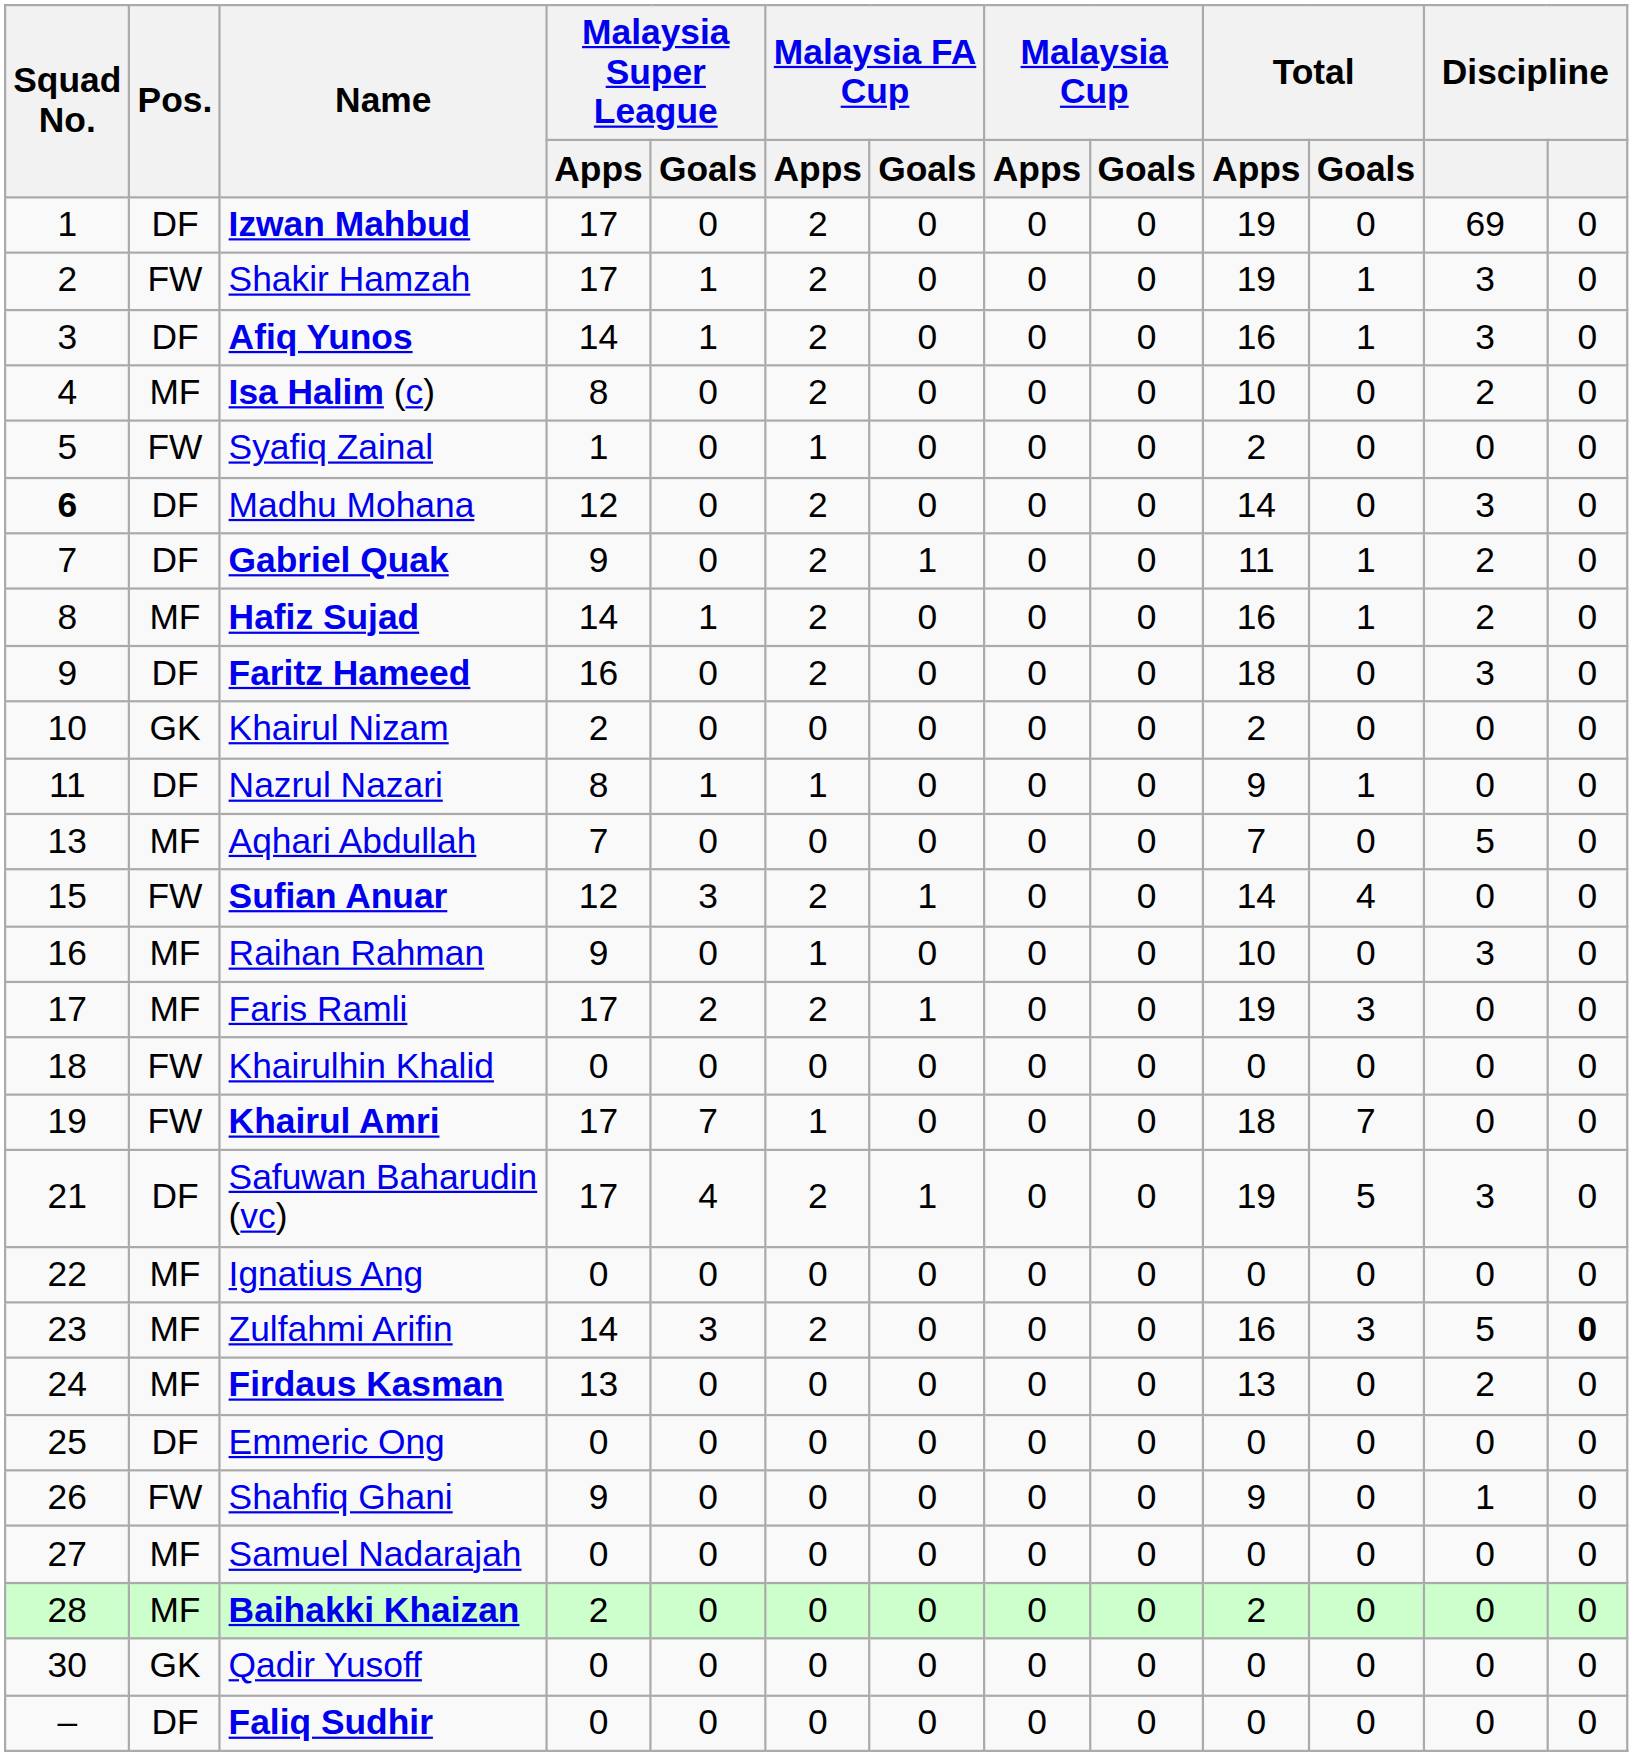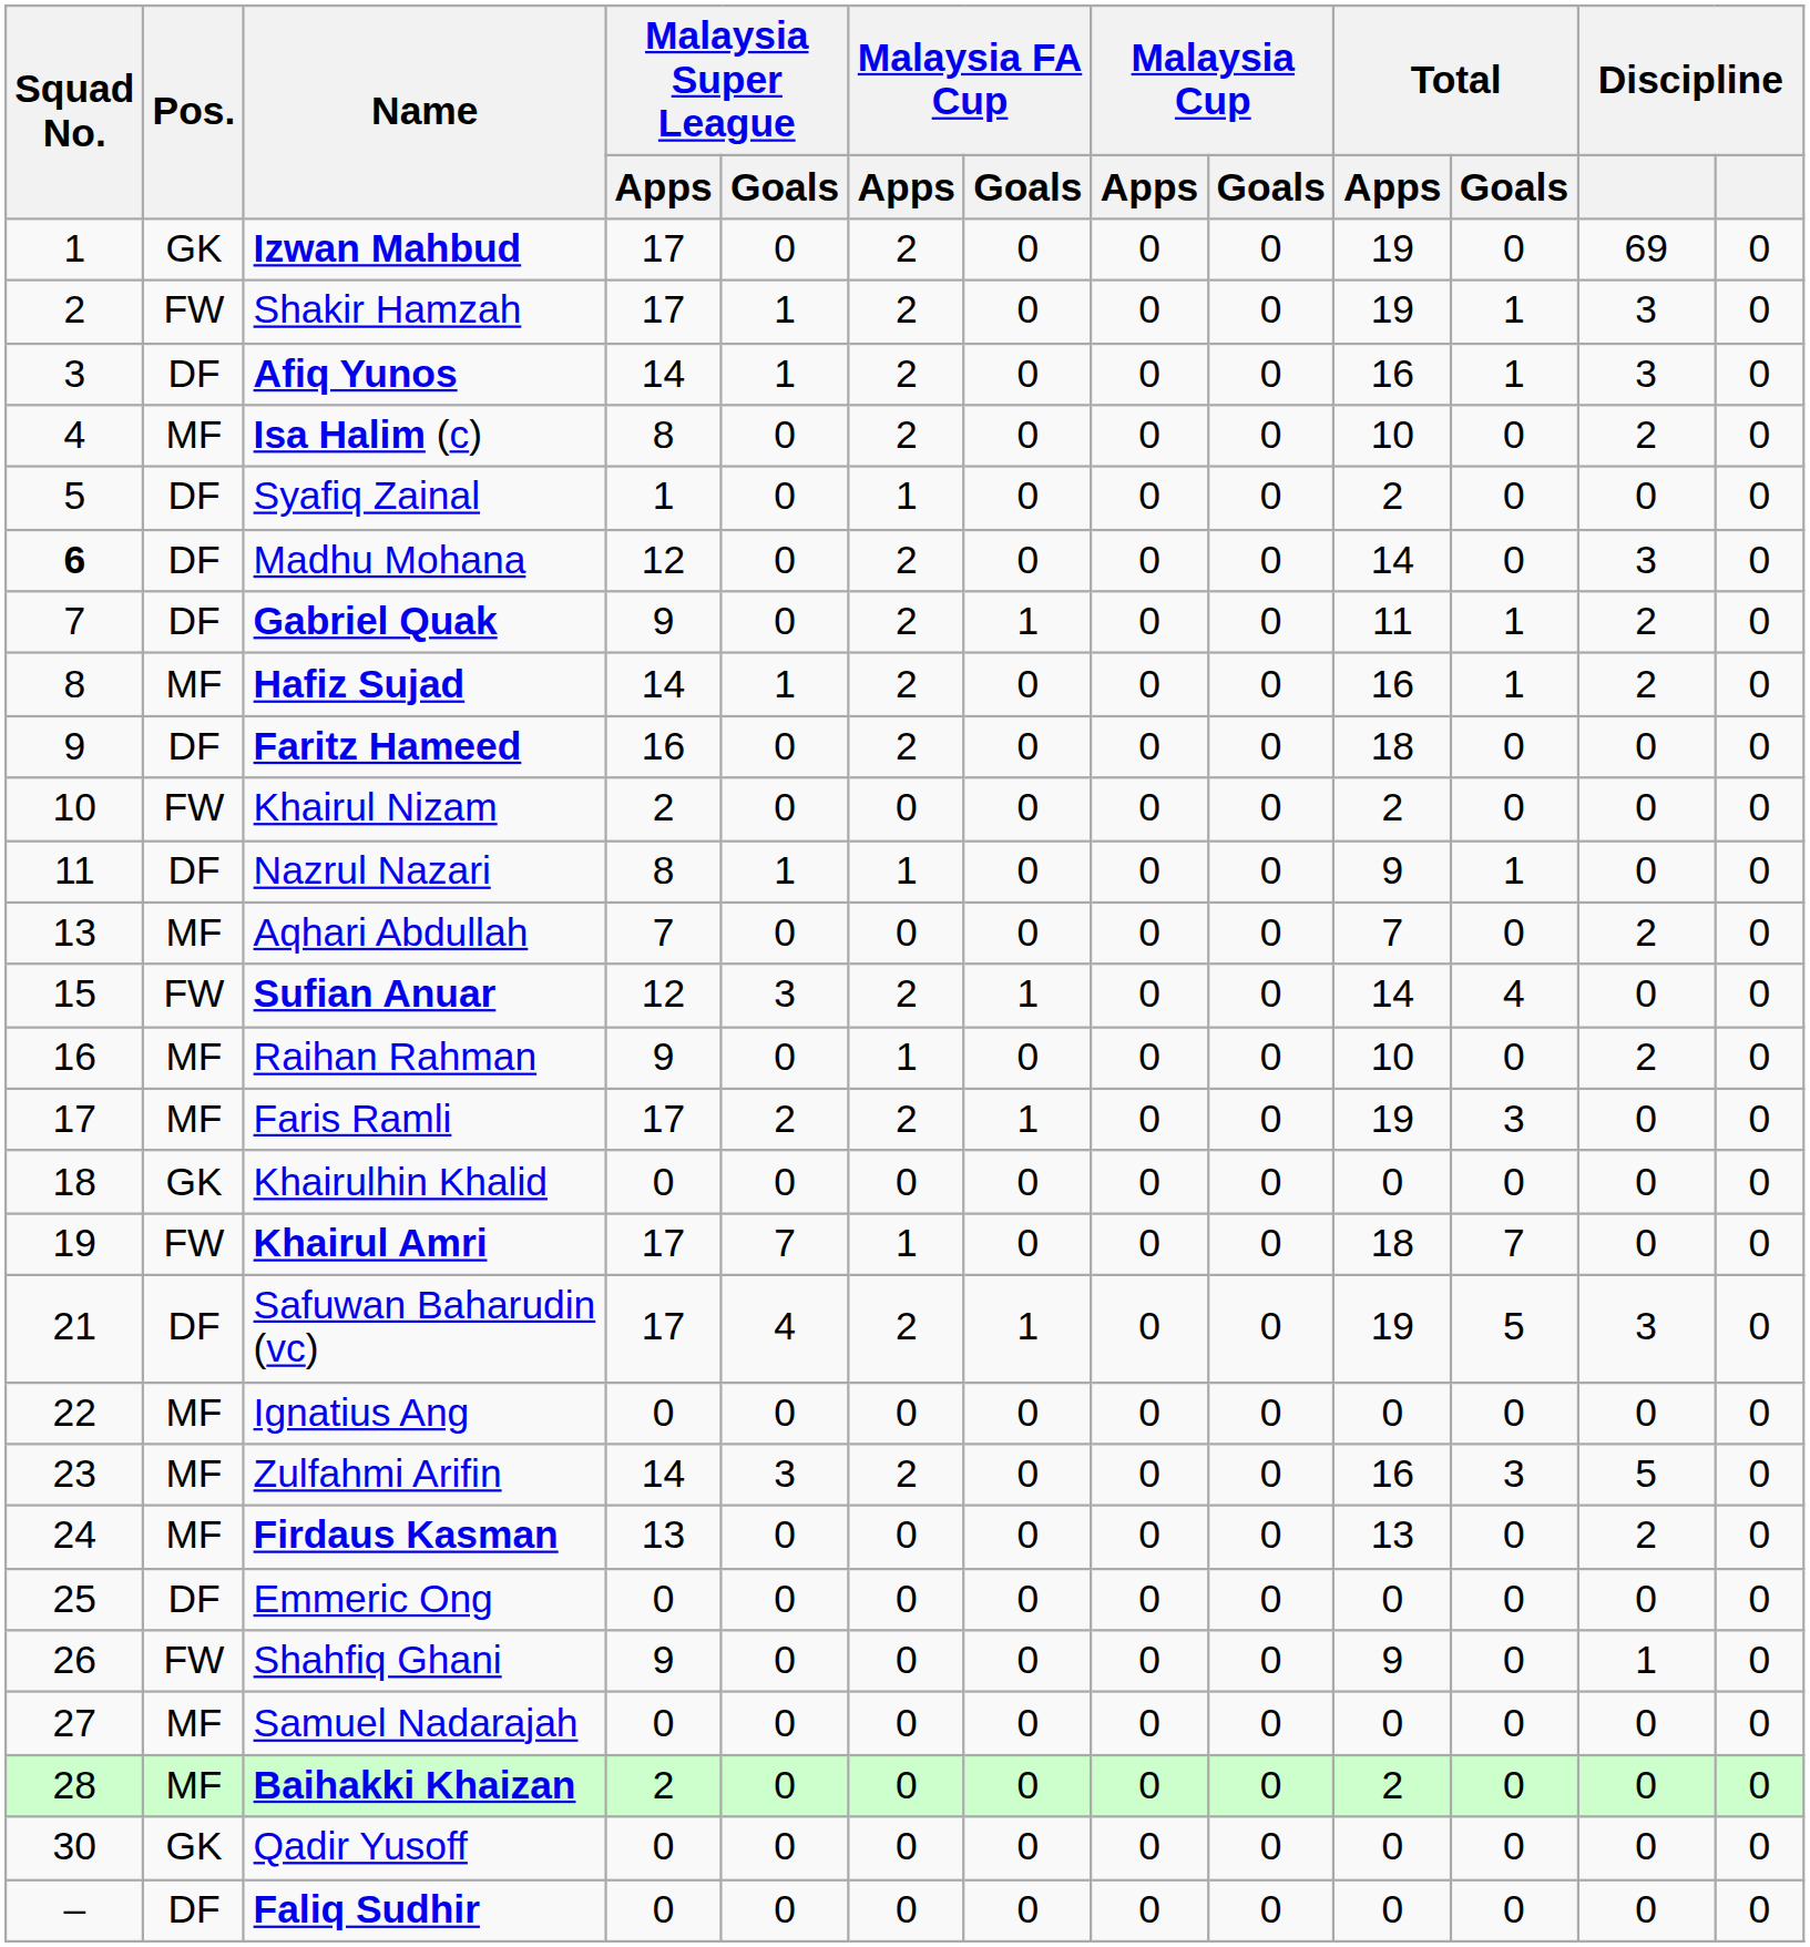Izwan Mahbud | Pos.: DF -> GK
Syafiq Zainal | Pos.: FW -> DF
Faritz Hameed | column 12: 3 -> 0
Khairul Nizam | Pos.: GK -> FW
Aqhari Abdullah | column 12: 5 -> 2
Raihan Rahman | column 12: 3 -> 2
Khairulhin Khalid | Pos.: FW -> GK
Zulfahmi Arifin | column 13: bold -> normal
